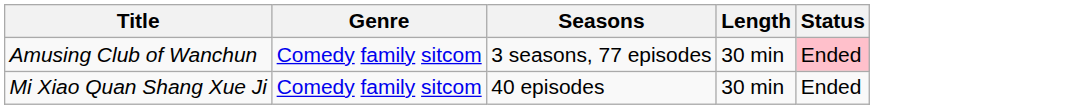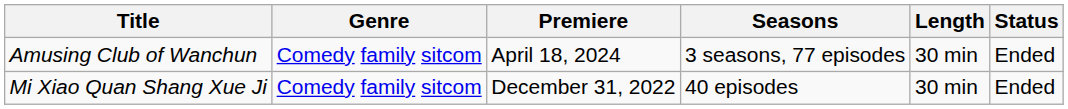+ column: Premiere | April 18, 2024 | December 31, 2022
Amusing Club of Wanchun | Status: pink background -> no background
